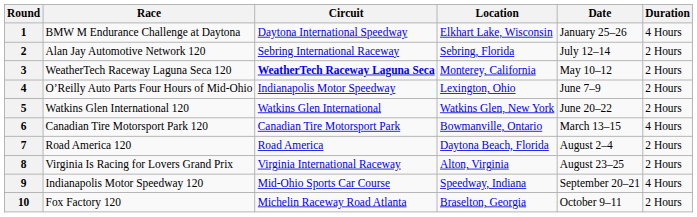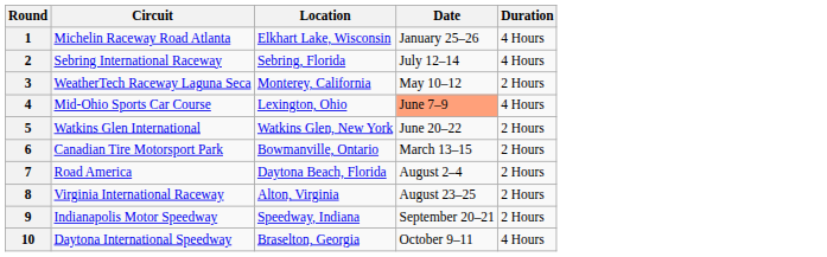- column: Race | BMW M Endurance Challenge at Daytona | Alan Jay Automotive Network 120 | WeatherTech Raceway Laguna Seca 120 | O’Reilly Auto Parts Four Hours of Mid-Ohio | Watkins Glen International 120 | Canadian Tire Motorsport Park 120 | Road America 120 | Virginia Is Racing for Lovers Grand Prix | Indianapolis Motor Speedway 120 | Fox Factory 120
1 | Circuit: Daytona International Speedway -> Michelin Raceway Road Atlanta
2 | Duration: 2 Hours -> 4 Hours
3 | Circuit: bold -> normal
4 | Circuit: Indianapolis Motor Speedway -> Mid-Ohio Sports Car Course
4 | Date: no background -> lightsalmon background
4 | Duration: 2 Hours -> 4 Hours
6 | Duration: 4 Hours -> 2 Hours
9 | Circuit: Mid-Ohio Sports Car Course -> Indianapolis Motor Speedway
9 | Duration: 4 Hours -> 2 Hours
10 | Circuit: Michelin Raceway Road Atlanta -> Daytona International Speedway
10 | Duration: 2 Hours -> 4 Hours
